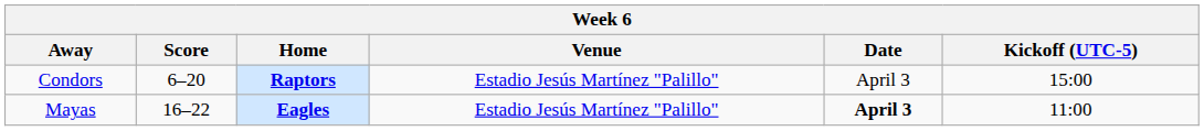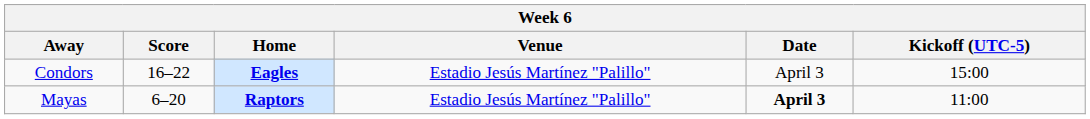Condors | Score: 6–20 -> 16–22
Condors | Home: Raptors -> Eagles
Mayas | Score: 16–22 -> 6–20
Mayas | Home: Eagles -> Raptors
